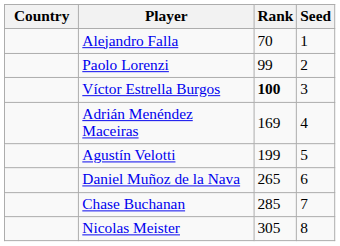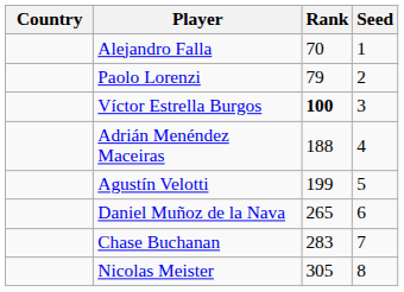Paolo Lorenzi | Rank: 99 -> 79
Adrián Menéndez Maceiras | Rank: 169 -> 188
Chase Buchanan | Rank: 285 -> 283
